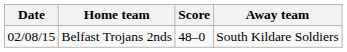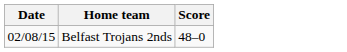- column: Away team | South Kildare Soldiers
